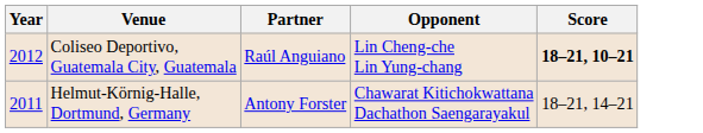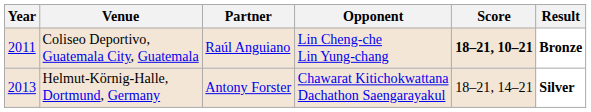+ column: Result | Bronze | Silver
Coliseo Deportivo, Guatemala City, Guatemala | Year: 2012 -> 2011
Helmut-Körnig-Halle, Dortmund, Germany | Year: 2011 -> 2013
